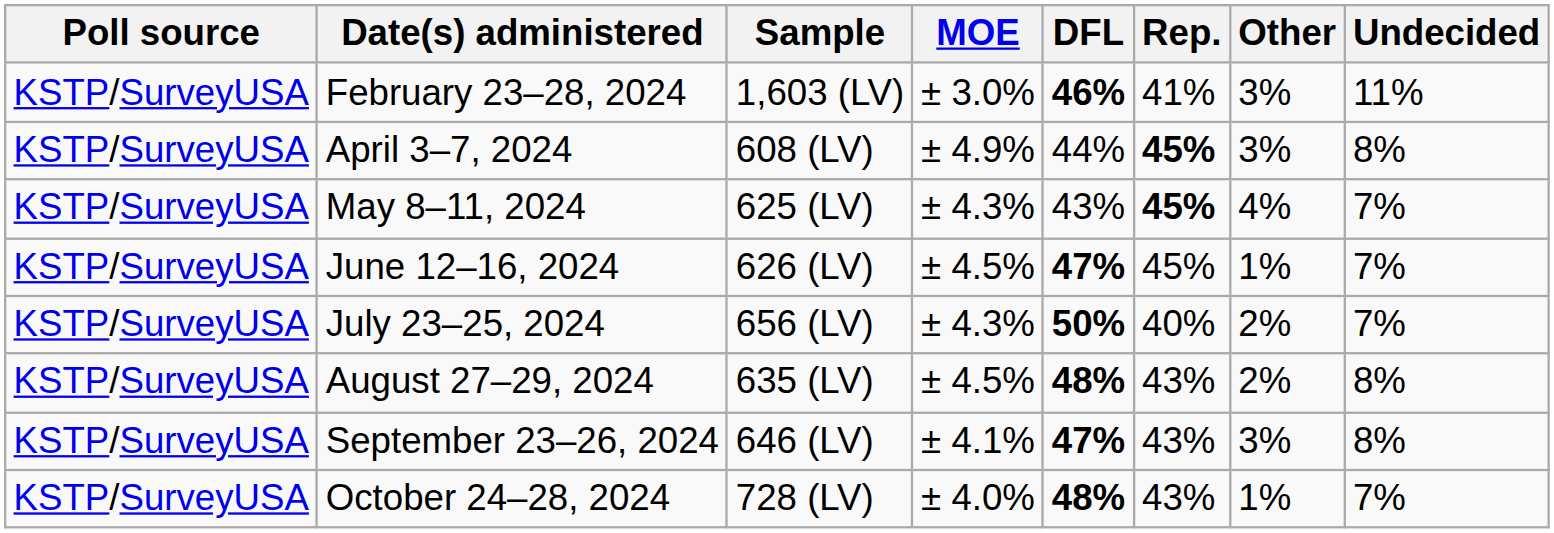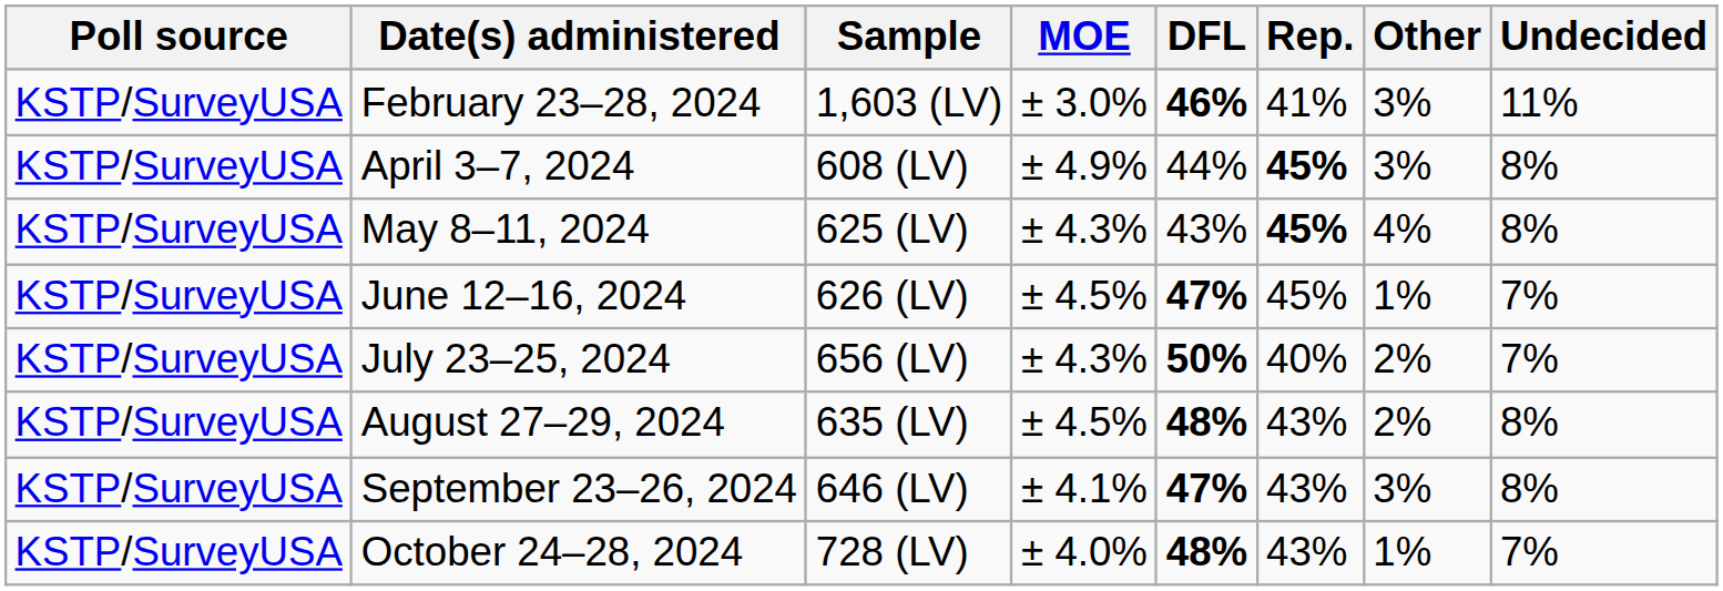May 8–11, 2024 | Undecided: 7% -> 8%
